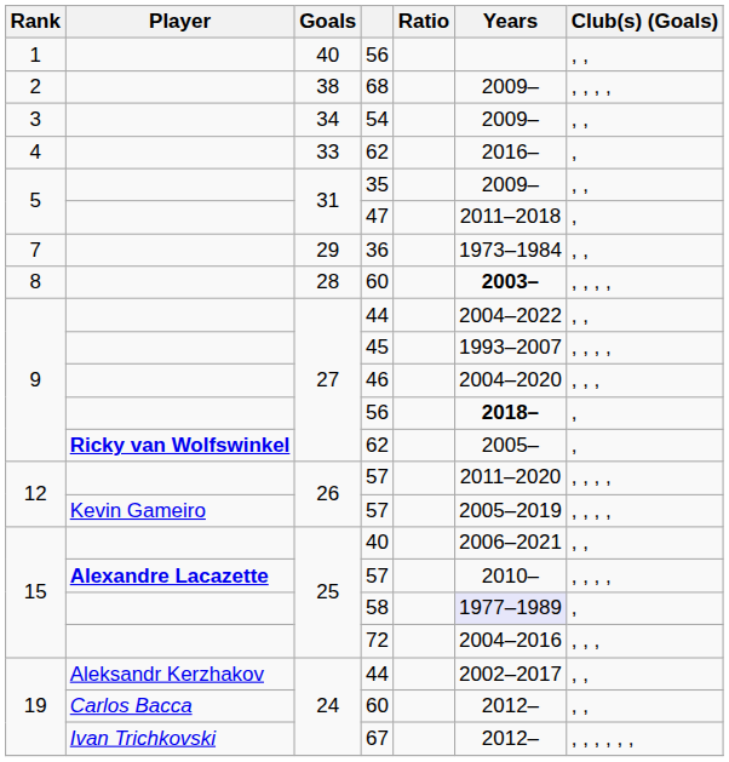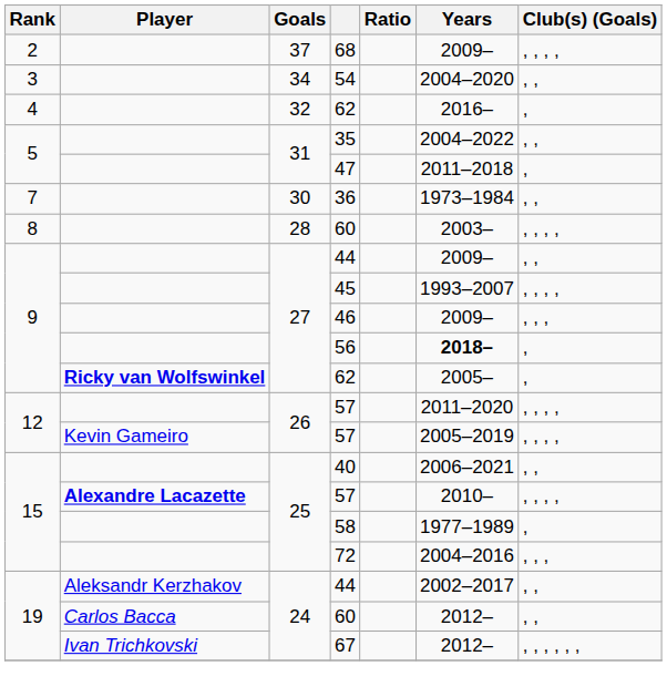- row: 1 | 40 | 56 | , ,
68 | Goals: 38 -> 37
54 | Years: 2009– -> 2004–2020
4 / 62 | Goals: 33 -> 32
35 | Years: 2009– -> 2004–2022
36 | Goals: 29 -> 30
8 / 60 | Years: bold -> normal
9 / 44 | Years: 2004–2022 -> 2009–
46 | Years: 2004–2020 -> 2009–
58 | Years: lavender background -> no background
